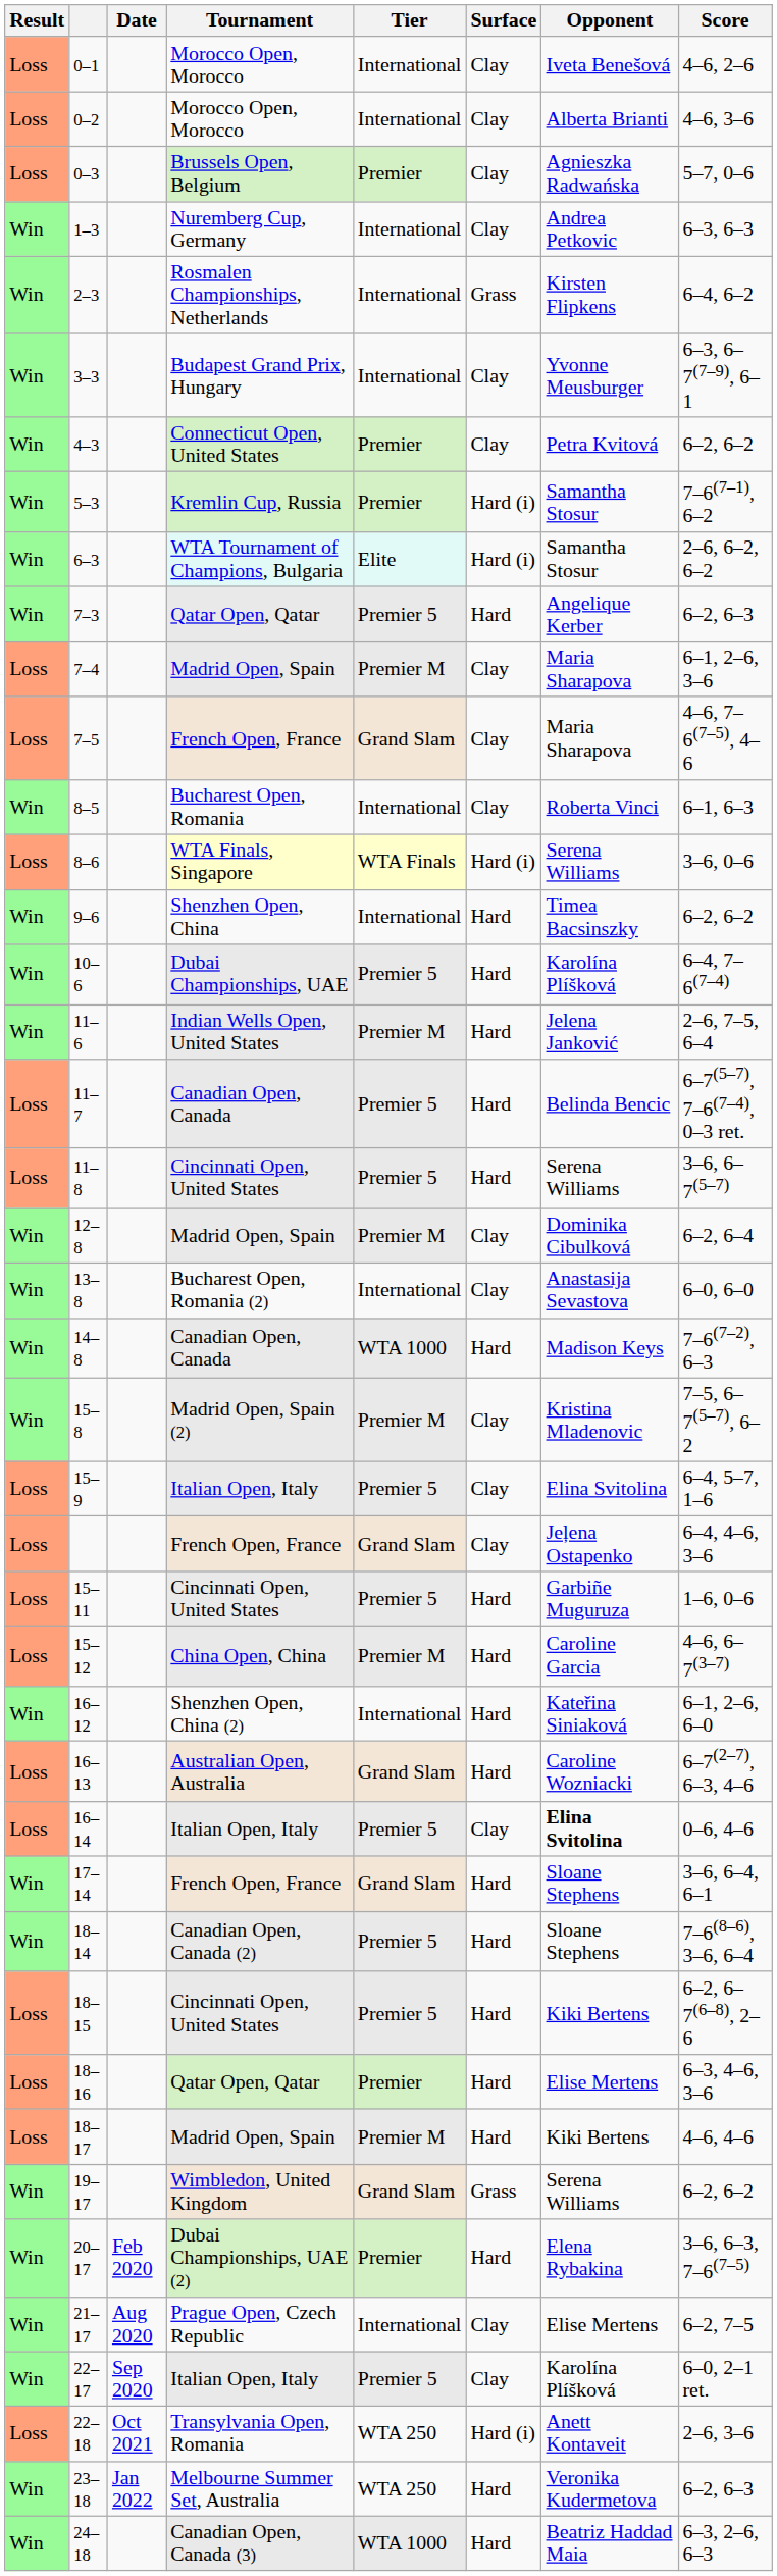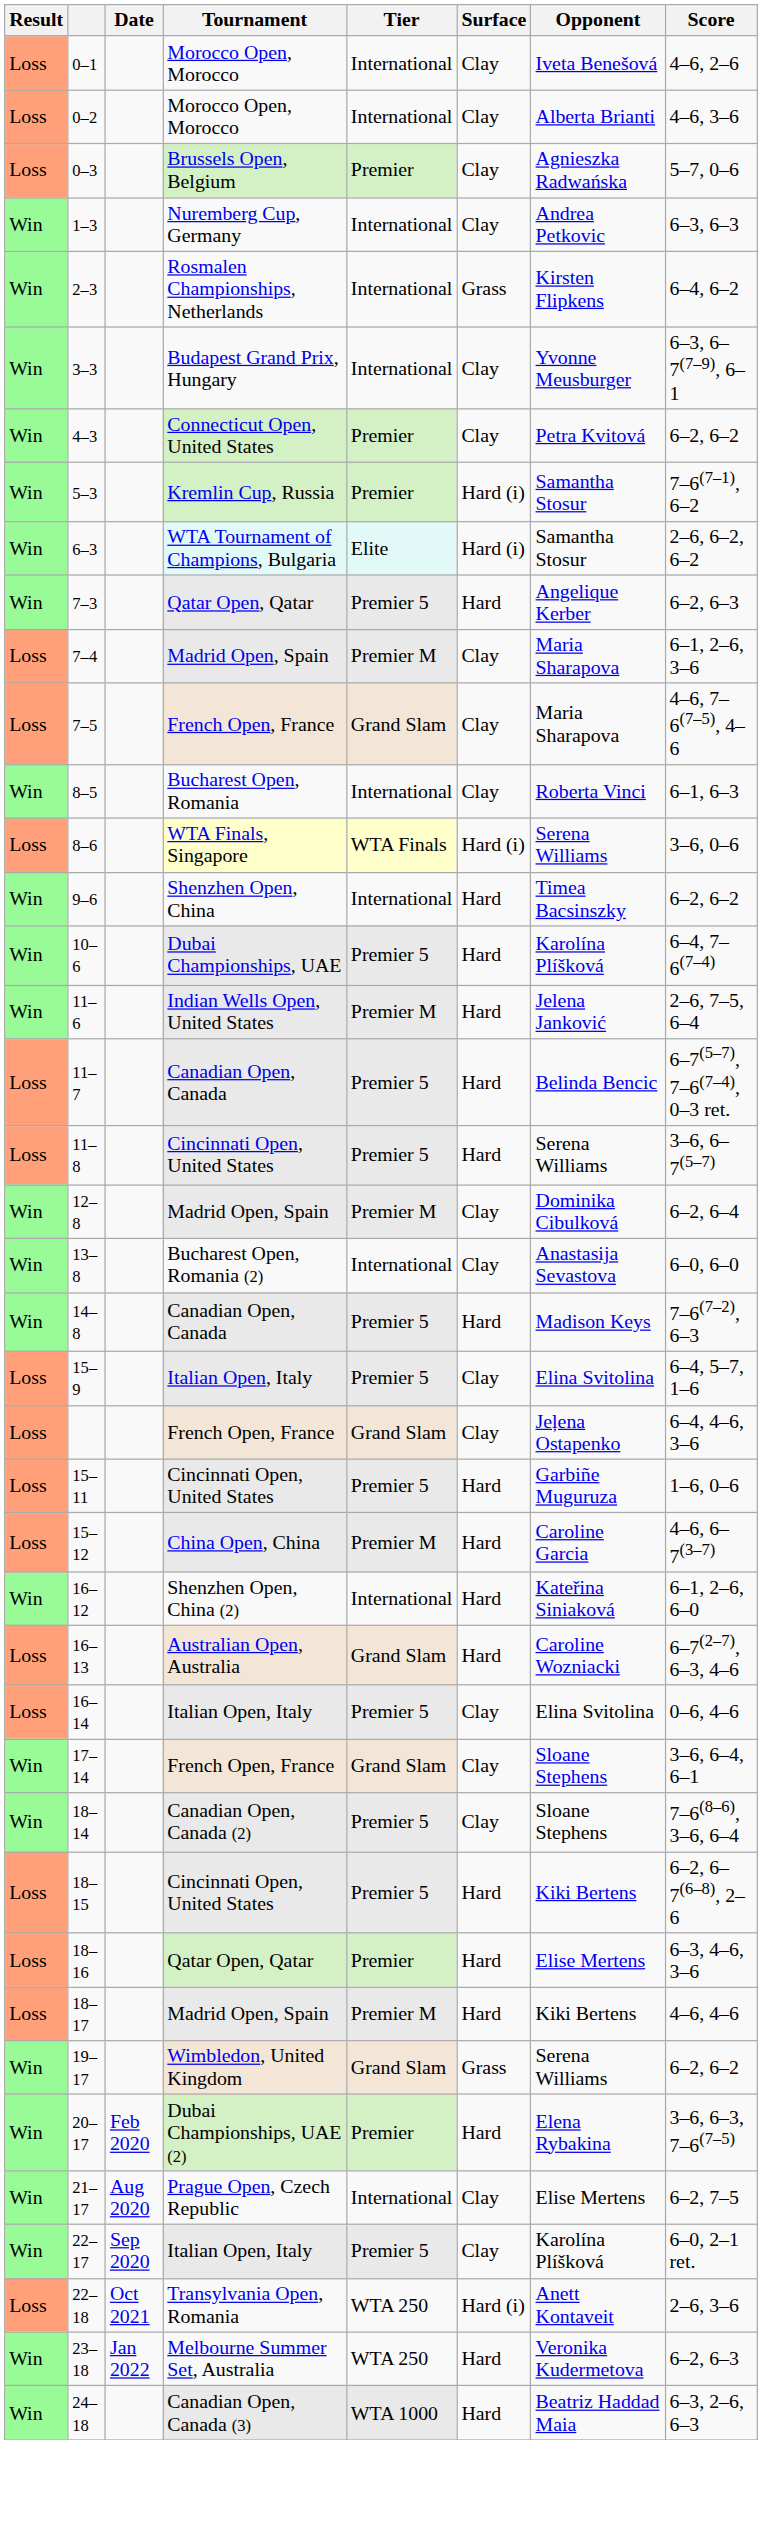14–8 | Tier: WTA 1000 -> Premier 5
- row: Win | 15–8 | Madrid Open, Spain (2) | Premier M | Clay | Kristina Mladenovic | 7–5, 6–7(5–7), 6–2
16–14 | Opponent: bold -> normal
17–14 | Surface: Hard -> Clay
18–14 | Surface: Hard -> Clay
